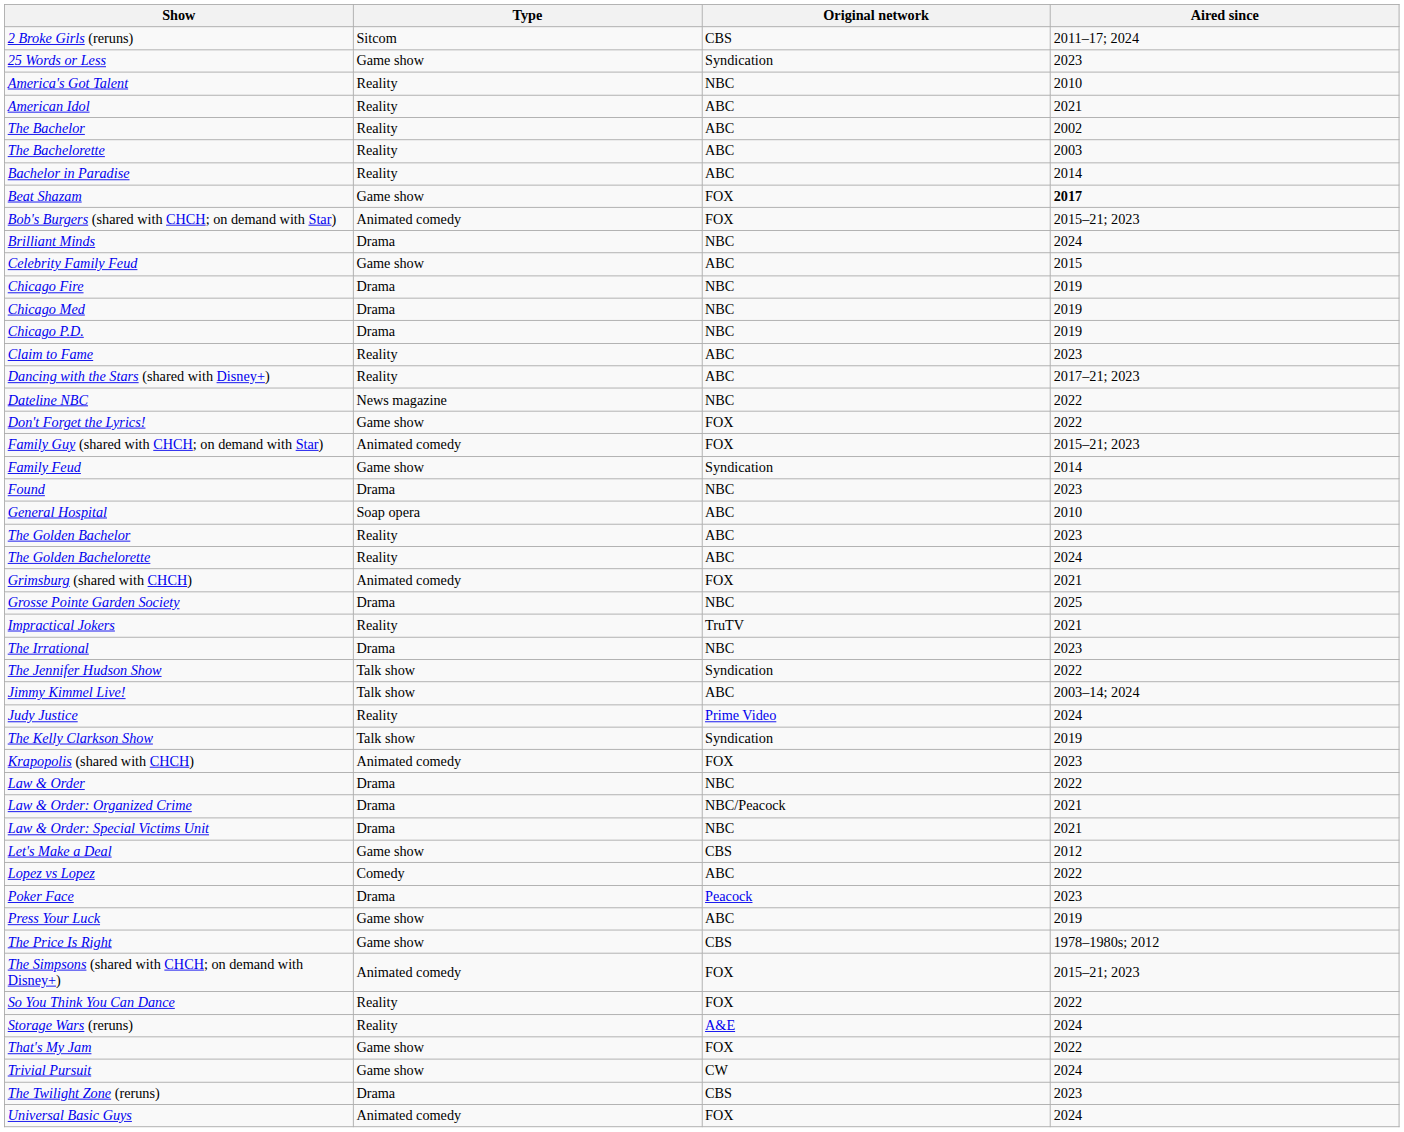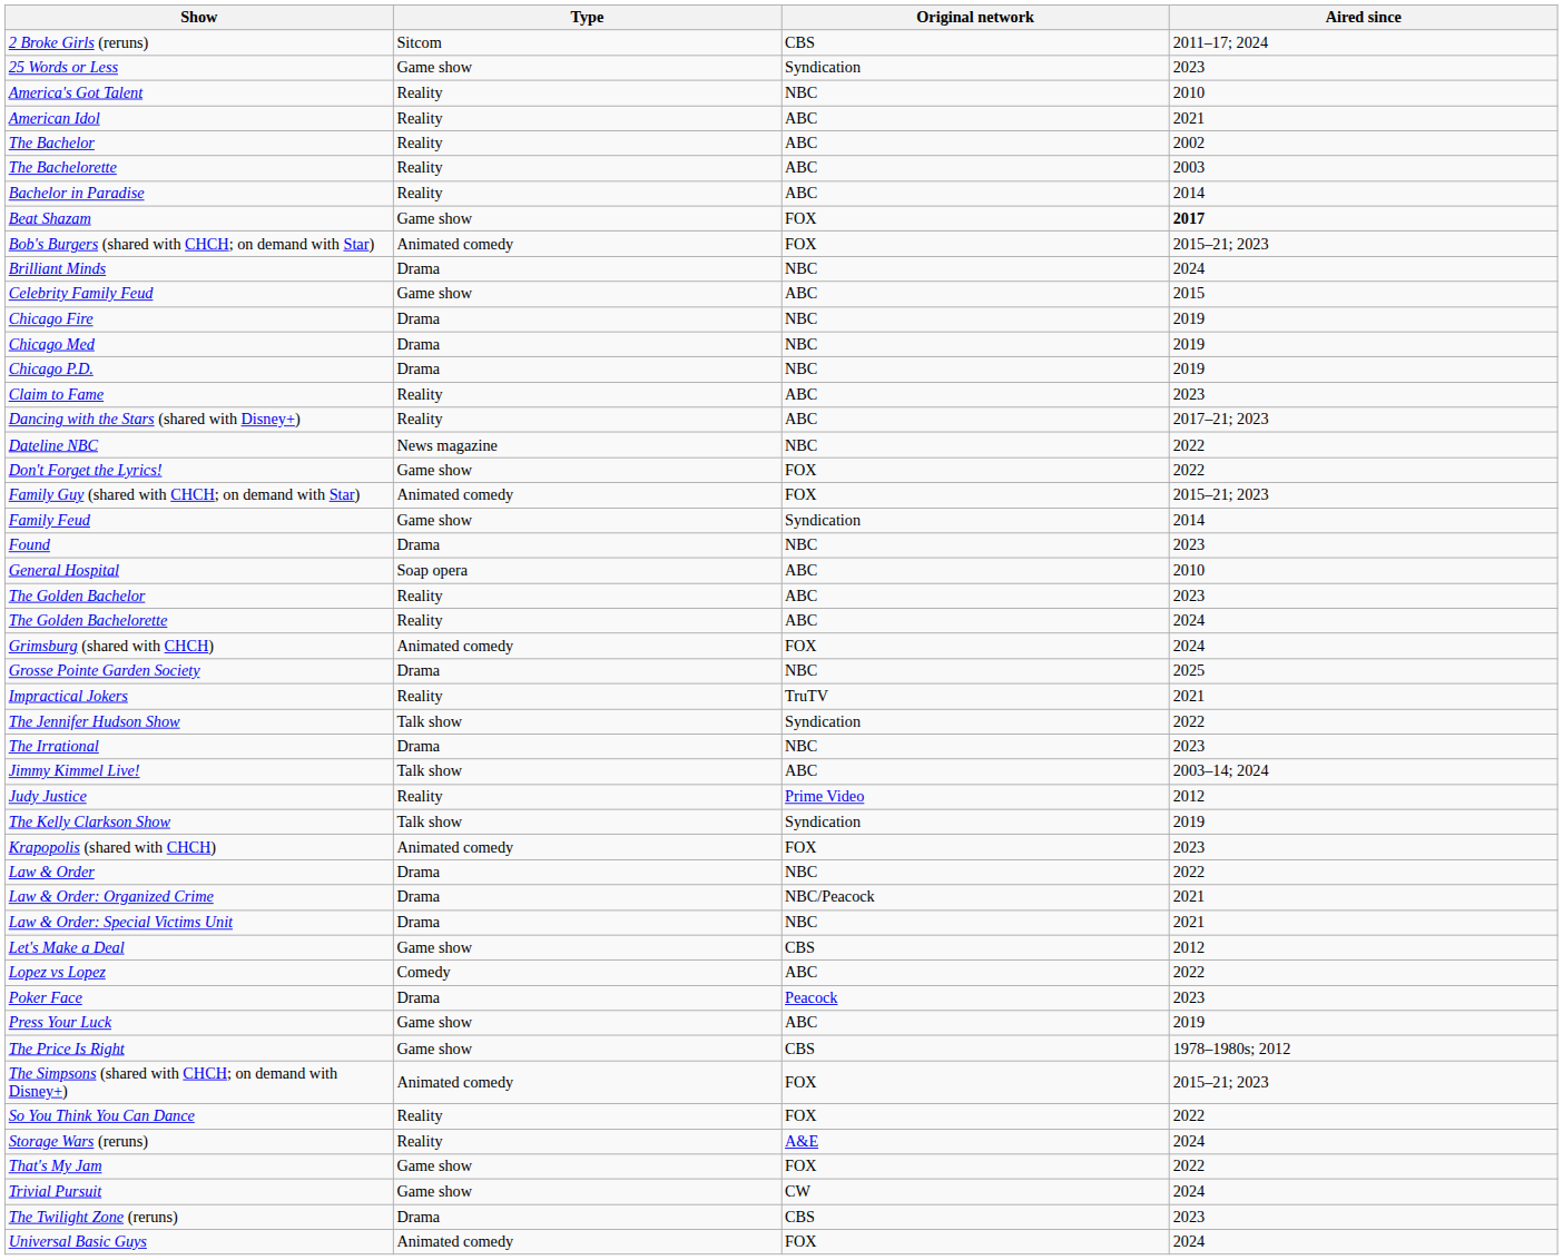Grimsburg (shared with CHCH) | Aired since: 2021 -> 2024
rows swapped: The Irrational <-> The Jennifer Hudson Show
Judy Justice | Aired since: 2024 -> 2012
